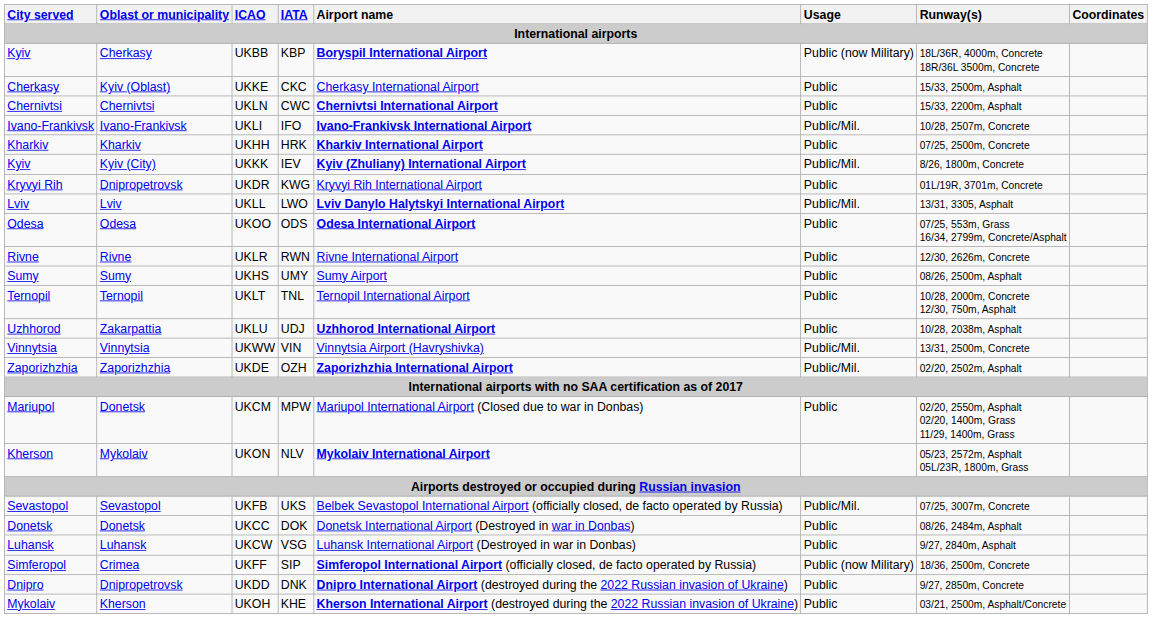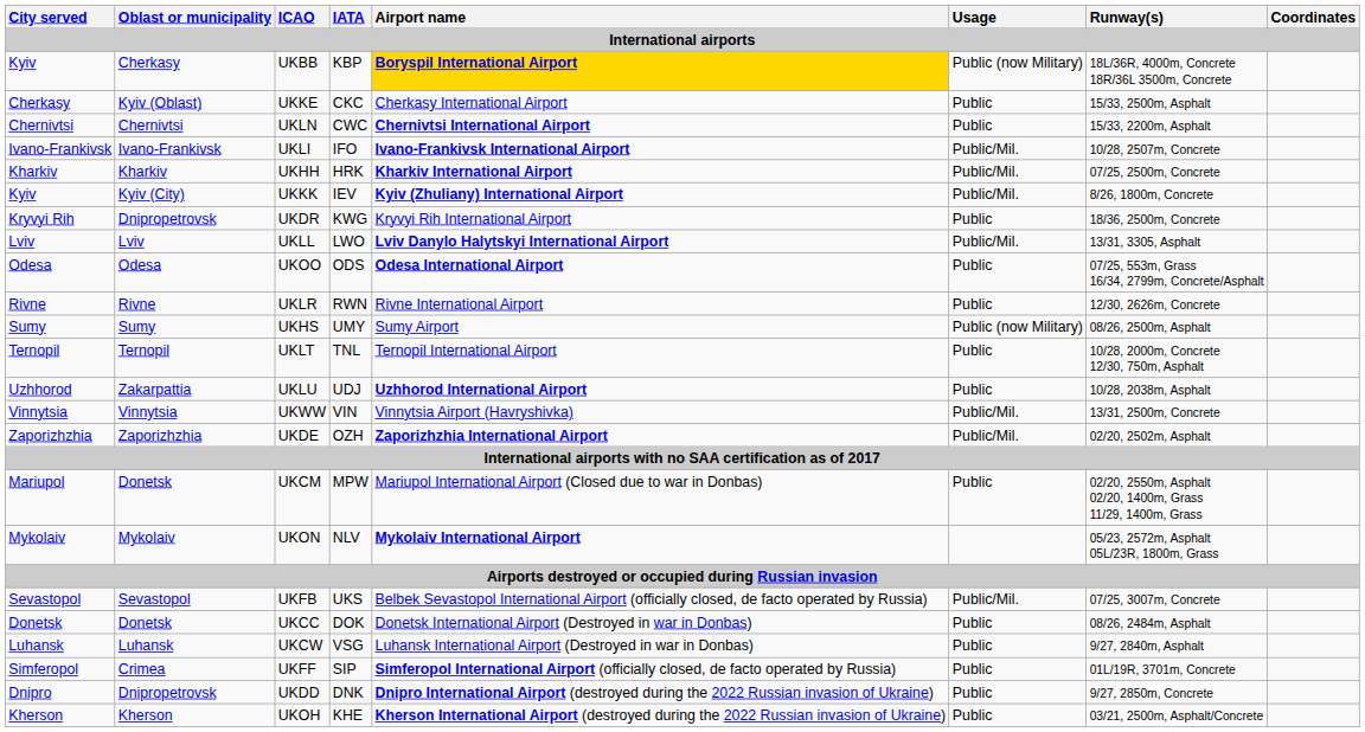UKBB | Airport name: no background -> gold background
UKHH | Usage: Public -> Public/Mil.
UKDR | Runway(s): 01L/19R, 3701m, Concrete -> 18/36, 2500m, Concrete
UKHS | Usage: Public -> Public (now Military)
UKON | City served: Kherson -> Mykolaiv
UKFF | Usage: Public (now Military) -> Public
UKFF | Runway(s): 18/36, 2500m, Concrete -> 01L/19R, 3701m, Concrete
UKOH | City served: Mykolaiv -> Kherson
